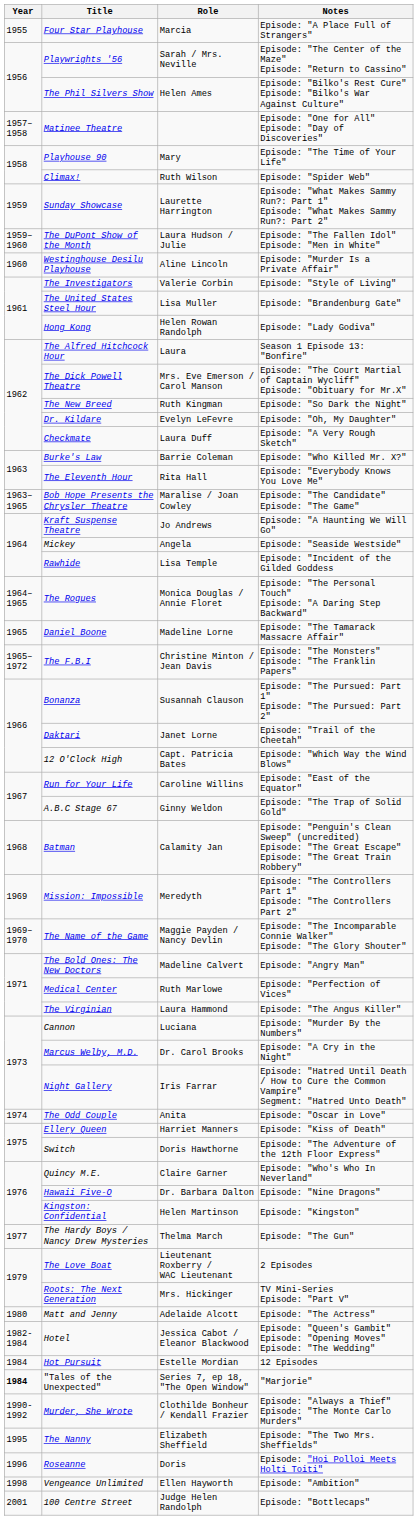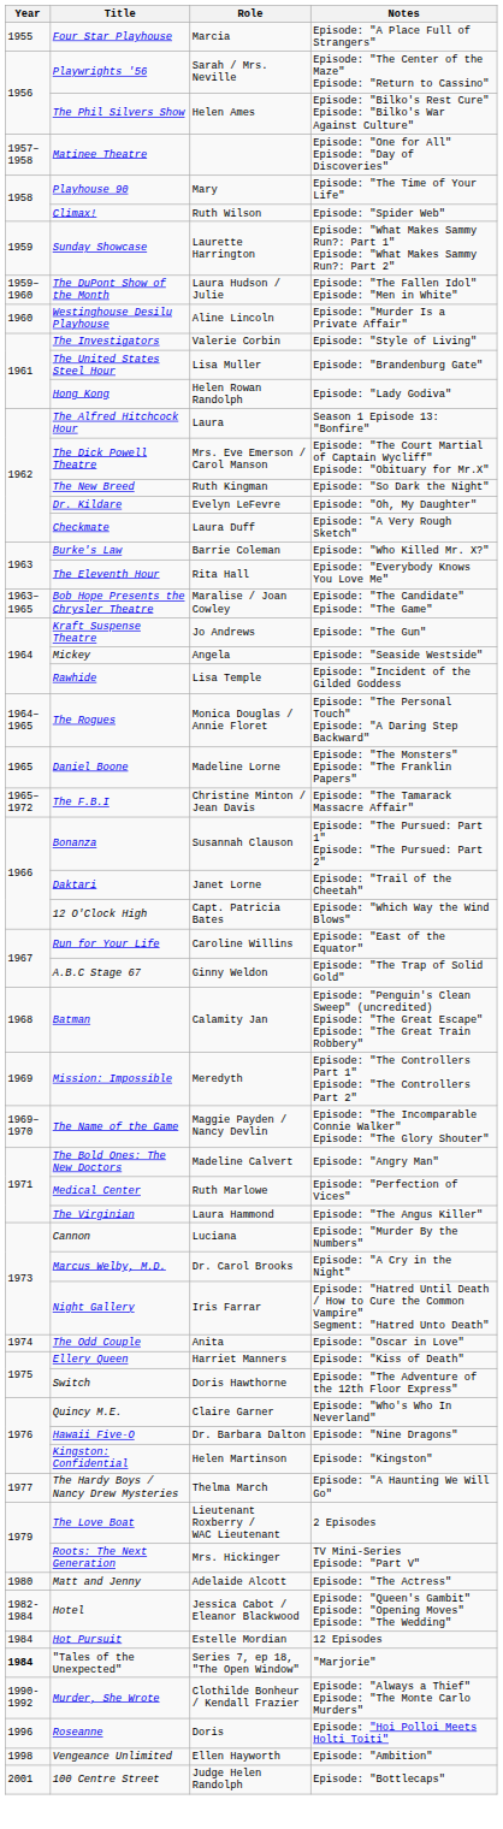Kraft Suspense Theatre | Notes: Episode: "A Haunting We Will Go" -> Episode: "The Gun"
Daniel Boone | Notes: Episode: "The Tamarack Massacre Affair" -> Episode: "The Monsters" Episode: "The Franklin Papers"
The F.B.I | Notes: Episode: "The Monsters" Episode: "The Franklin Papers" -> Episode: "The Tamarack Massacre Affair"
The Hardy Boys / Nancy Drew Mysteries | Notes: Episode: "The Gun" -> Episode: "A Haunting We Will Go"
- row: 1995 | The Nanny | Elizabeth Sheffield | Episode: "The Two Mrs. Sheffields"
